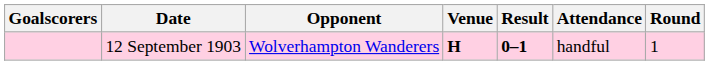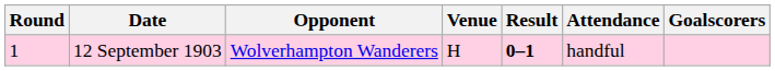columns swapped: Round <-> Goalscorers
12 September 1903 | Venue: bold -> normal
